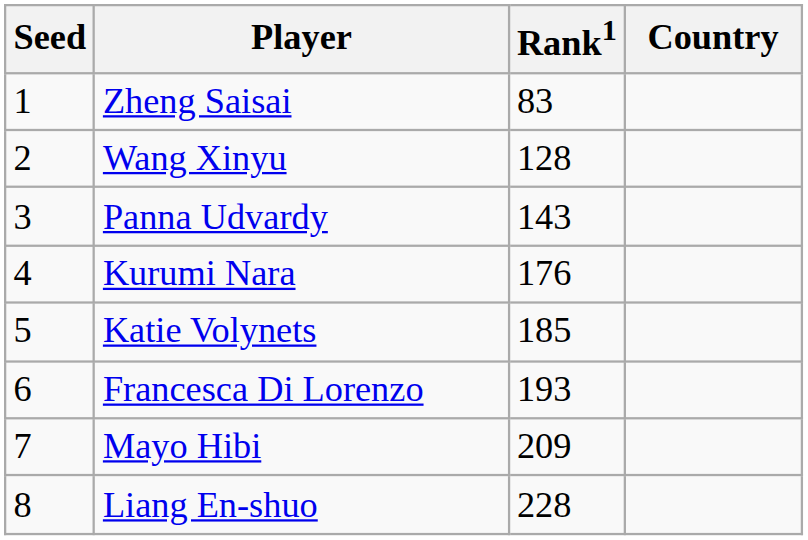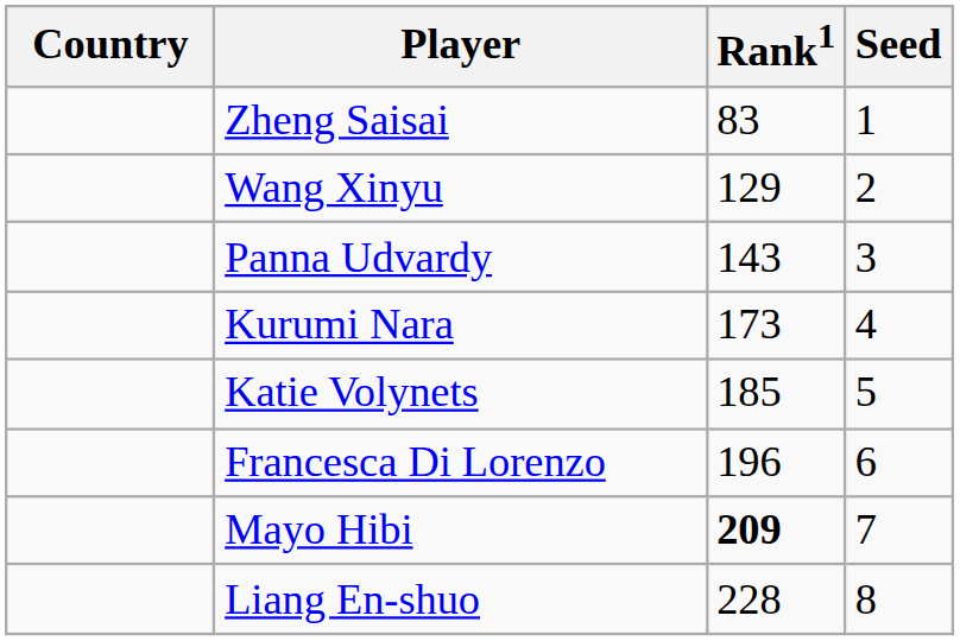columns swapped: Country <-> Seed
Wang Xinyu | Rank1: 128 -> 129
Kurumi Nara | Rank1: 176 -> 173
Francesca Di Lorenzo | Rank1: 193 -> 196
Mayo Hibi | Rank1: normal -> bold
